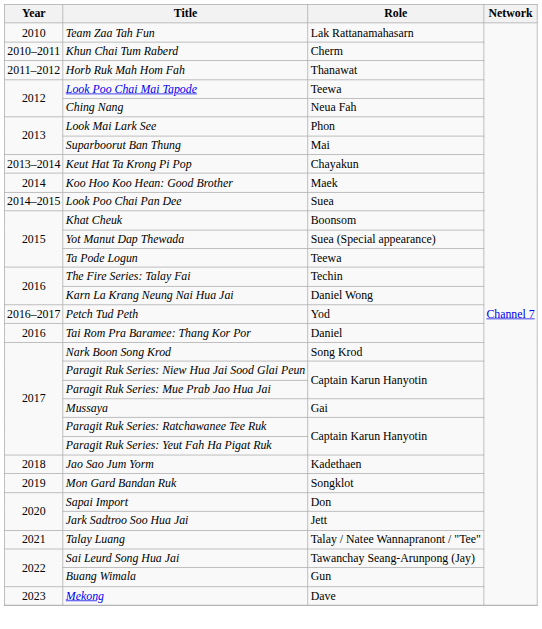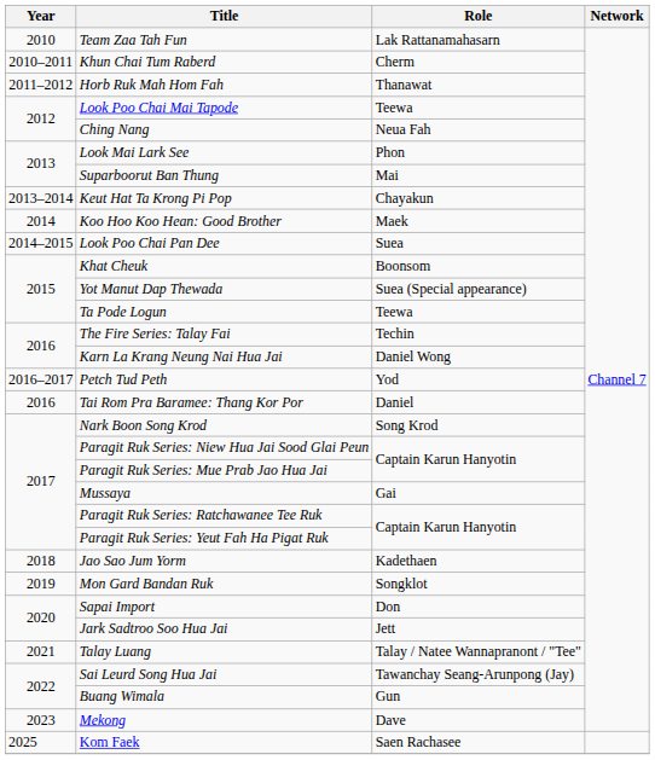+ row: 2025 | Kom Faek | Saen Rachasee
